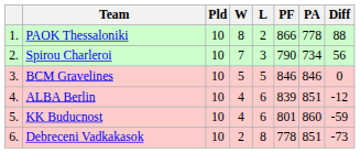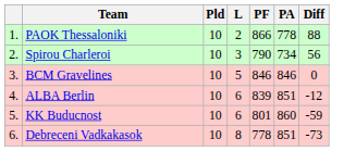- column: W | 8 | 7 | 5 | 4 | 4 | 2
